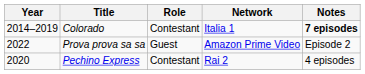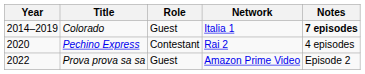Colorado | Role: Contestant -> Guest
rows swapped: Pechino Express <-> Prova prova sa sa
